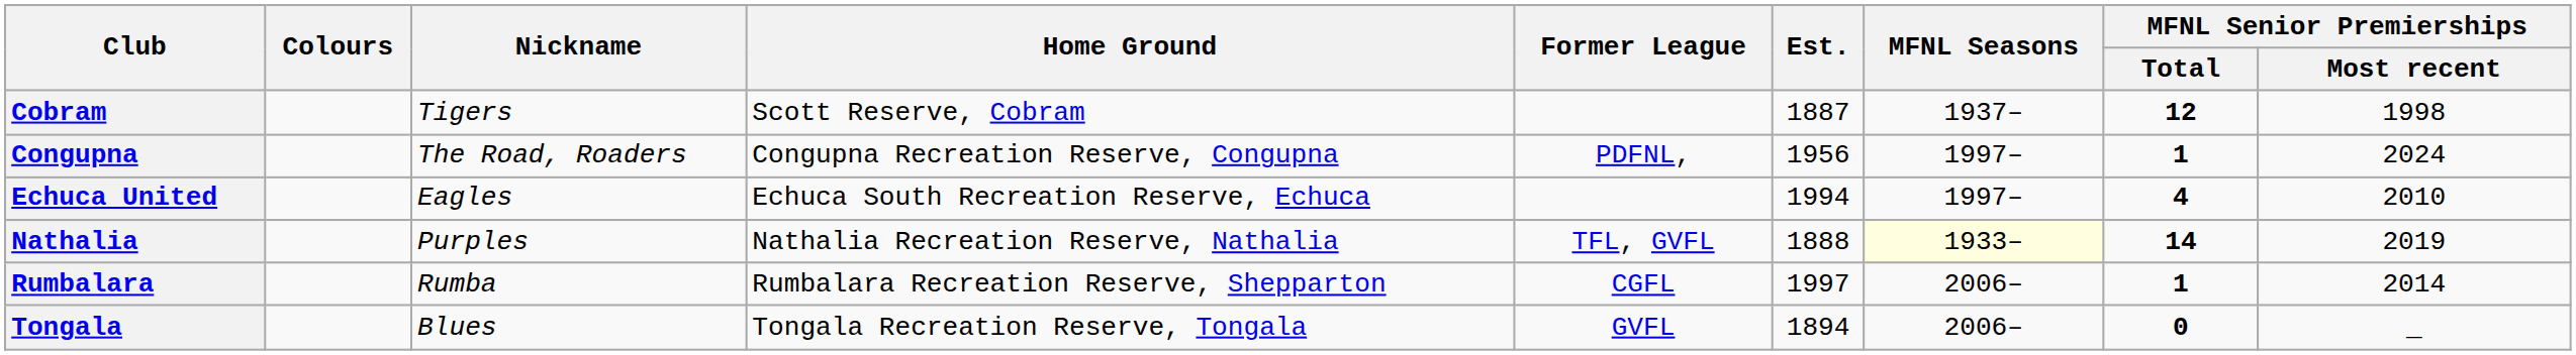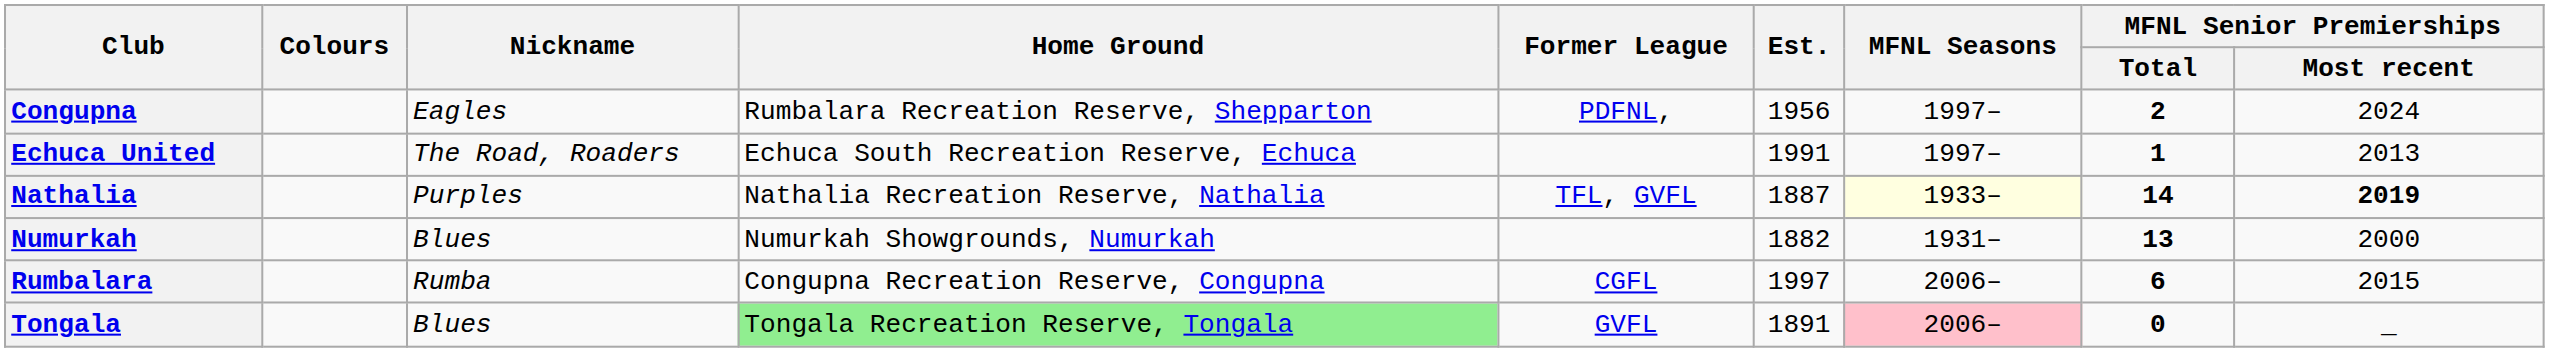- row: Cobram | Tigers | Scott Reserve, Cobram | 1887 | 1937– | 12 | 1998
Congupna | Nickname: The Road, Roaders -> Eagles
Congupna | Home Ground: Congupna Recreation Reserve, Congupna -> Rumbalara Recreation Reserve, Shepparton
Congupna | MFNL Senior Premierships / Total: 1 -> 2
Echuca United | Nickname: Eagles -> The Road, Roaders
Echuca United | Est.: 1994 -> 1991
Echuca United | MFNL Senior Premierships / Total: 4 -> 1
Echuca United | MFNL Senior Premierships / Most recent: 2010 -> 2013
Nathalia | Est.: 1888 -> 1887
Nathalia | MFNL Senior Premierships / Most recent: normal -> bold
+ row: Numurkah | Blues | Numurkah Showgrounds, Numurkah | 1882 | 1931– | 13 | 2000
Rumbalara | Home Ground: Rumbalara Recreation Reserve, Shepparton -> Congupna Recreation Reserve, Congupna
Rumbalara | MFNL Senior Premierships / Total: 1 -> 6
Rumbalara | MFNL Senior Premierships / Most recent: 2014 -> 2015
Tongala | Home Ground: no background -> lightgreen background
Tongala | Est.: 1894 -> 1891
Tongala | MFNL Seasons: no background -> pink background
